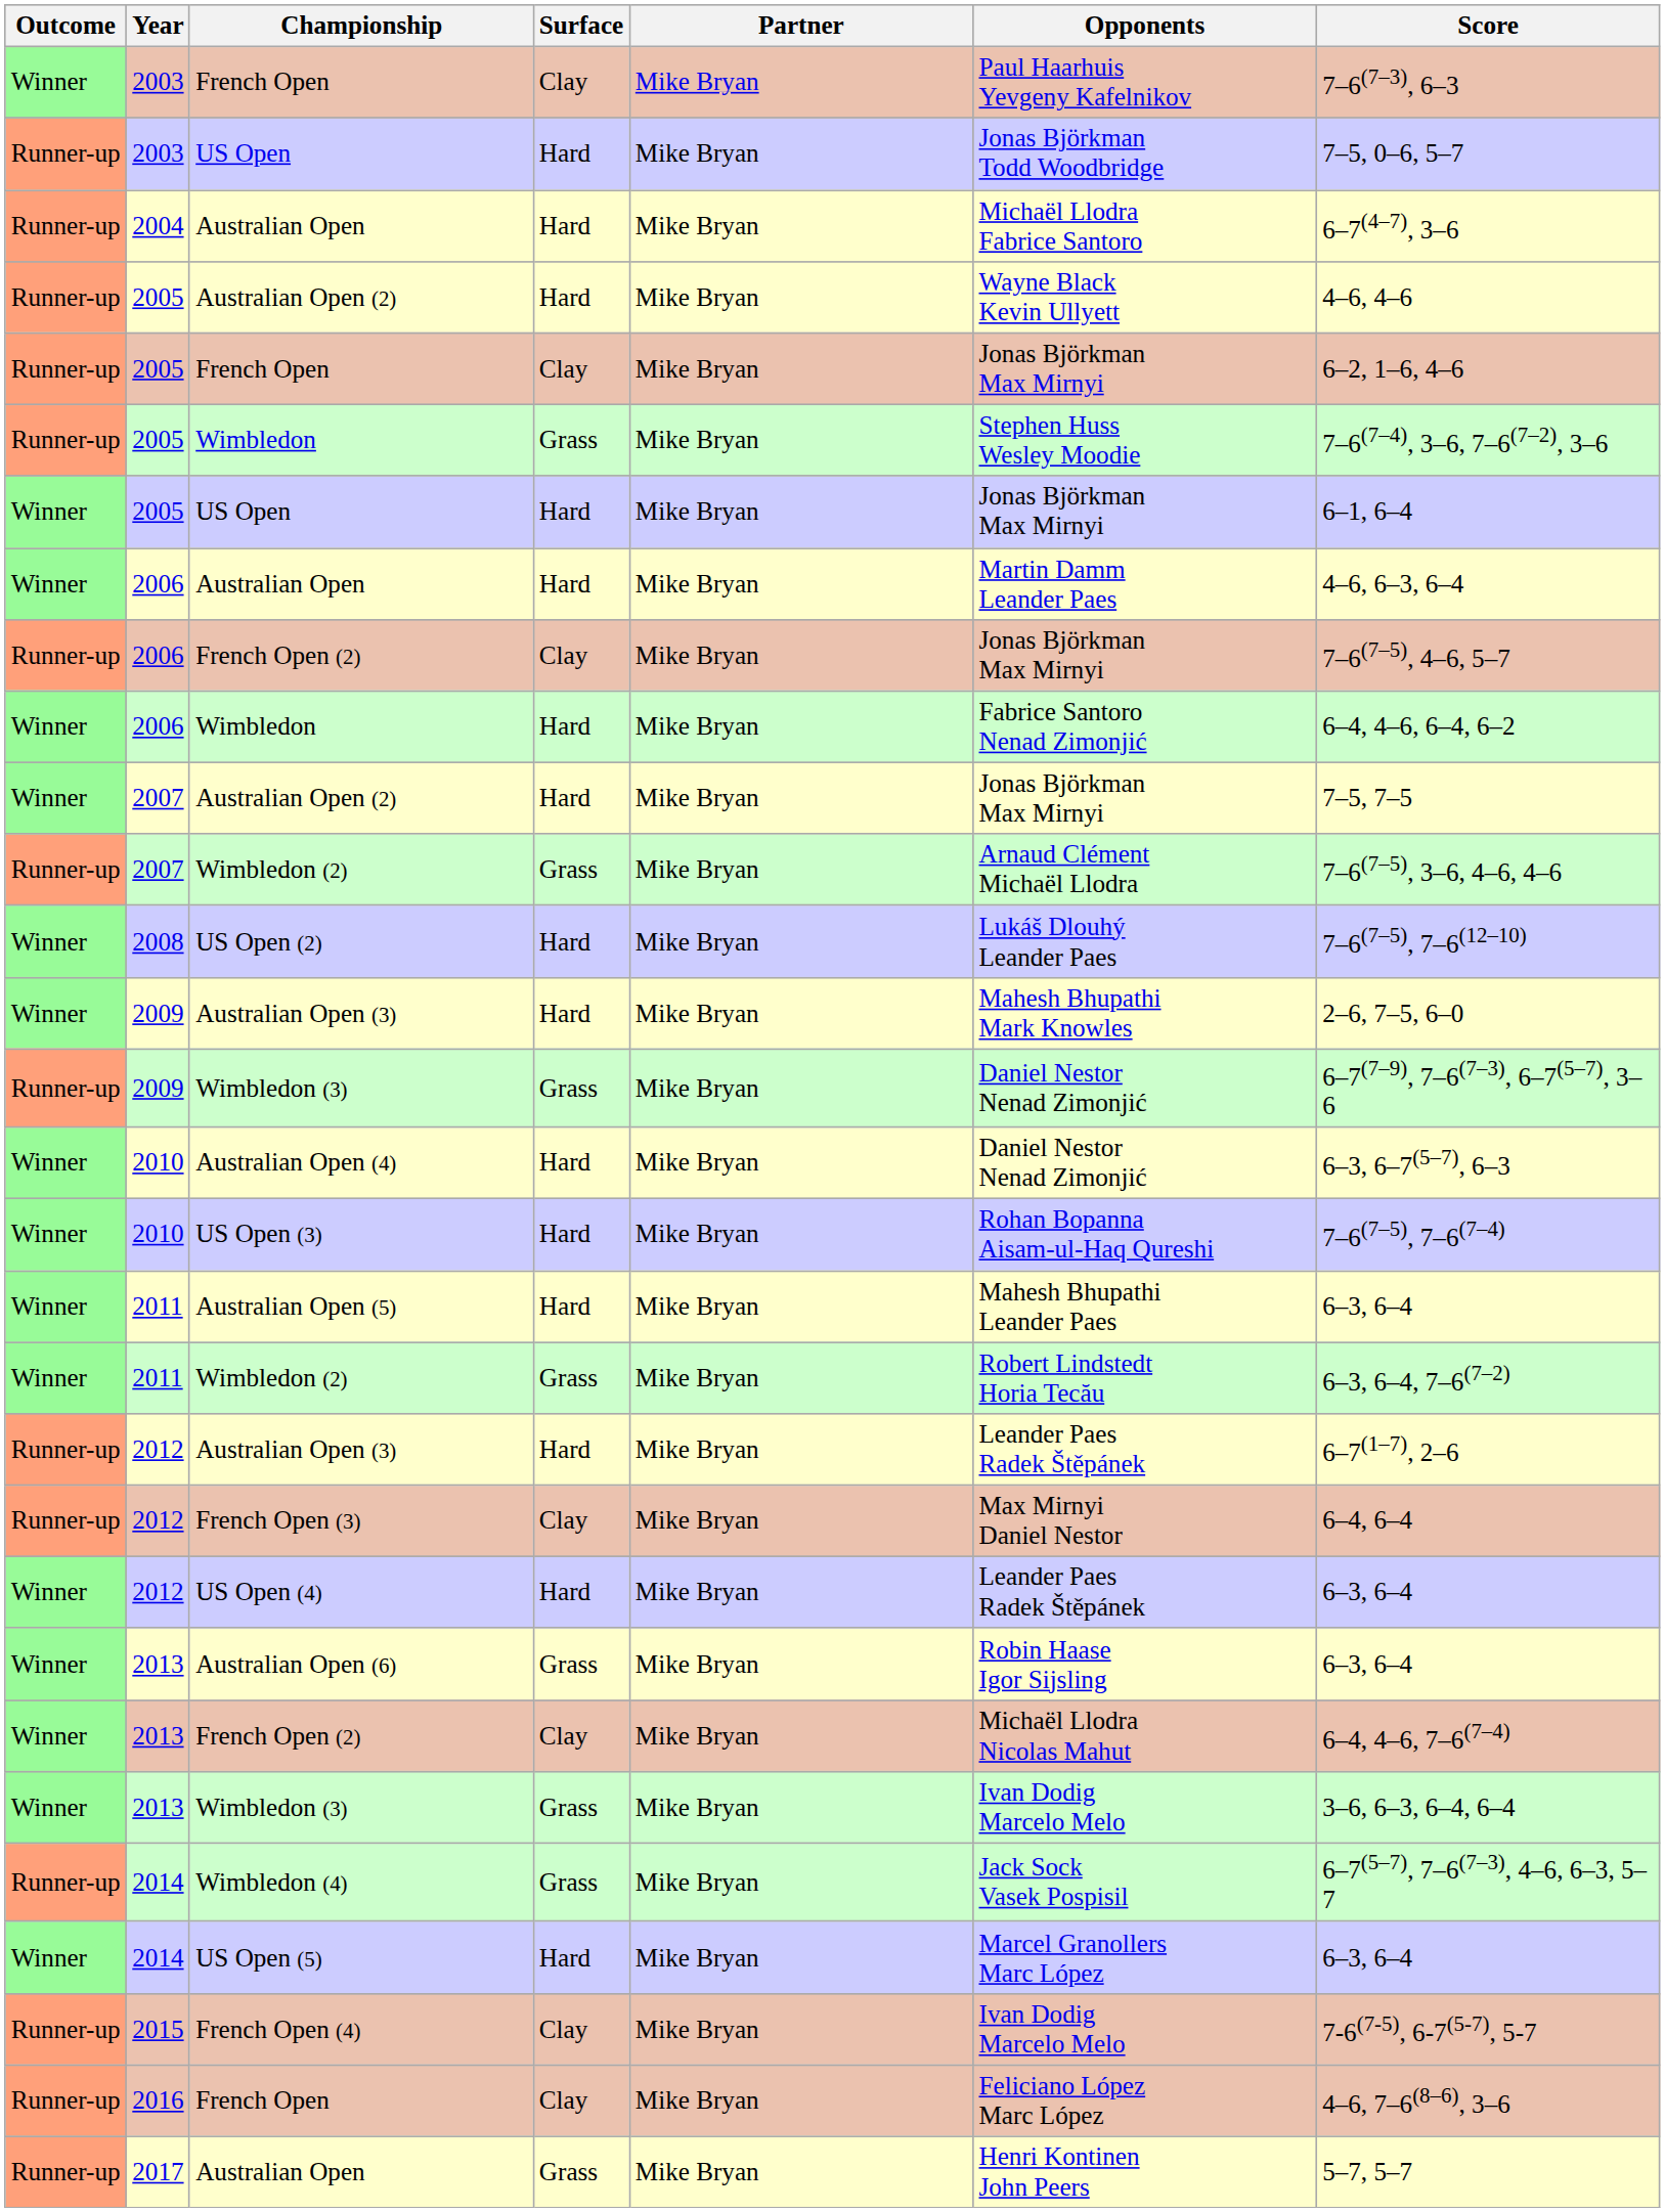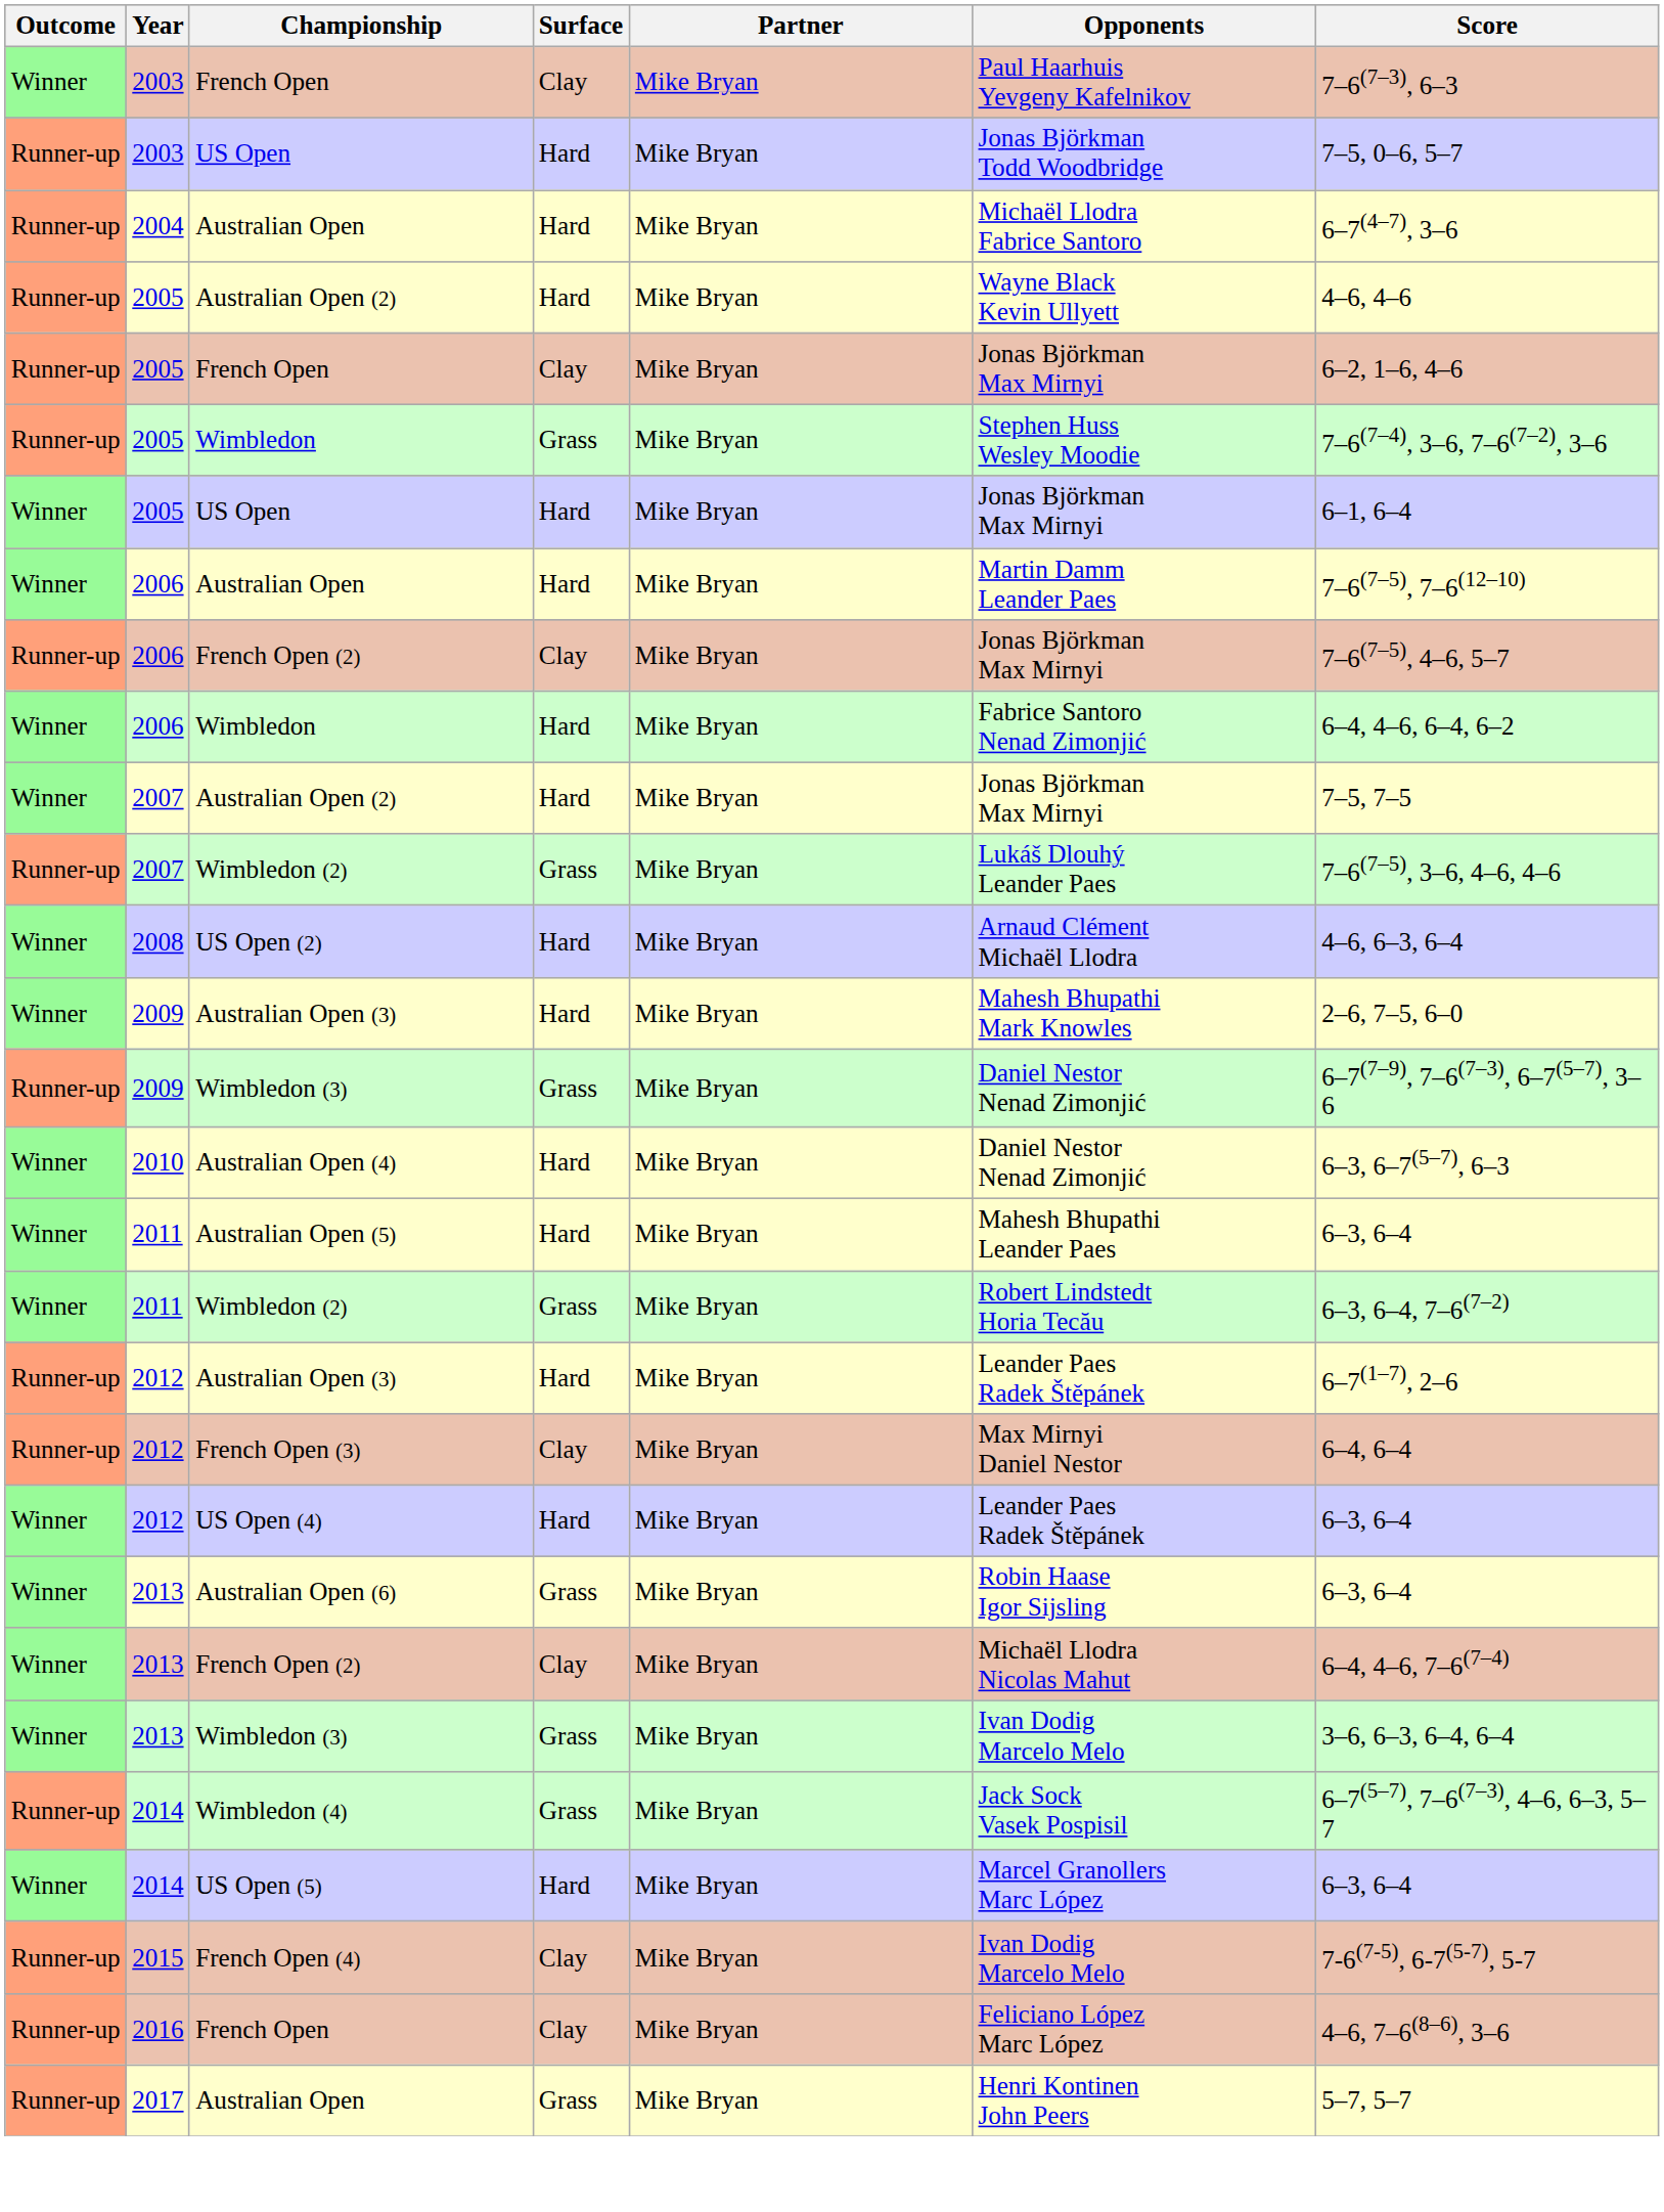2006 / Australian Open | Score: 4–6, 6–3, 6–4 -> 7–6(7–5), 7–6(12–10)
2007 / Wimbledon (2) | Opponents: Arnaud Clément Michaël Llodra -> Lukáš Dlouhý Leander Paes
US Open (2) | Opponents: Lukáš Dlouhý Leander Paes -> Arnaud Clément Michaël Llodra
US Open (2) | Score: 7–6(7–5), 7–6(12–10) -> 4–6, 6–3, 6–4
- row: Winner | 2010 | US Open (3) | Hard | Mike Bryan | Rohan Bopanna Aisam-ul-Haq Qureshi | 7–6(7–5), 7–6(7–4)
